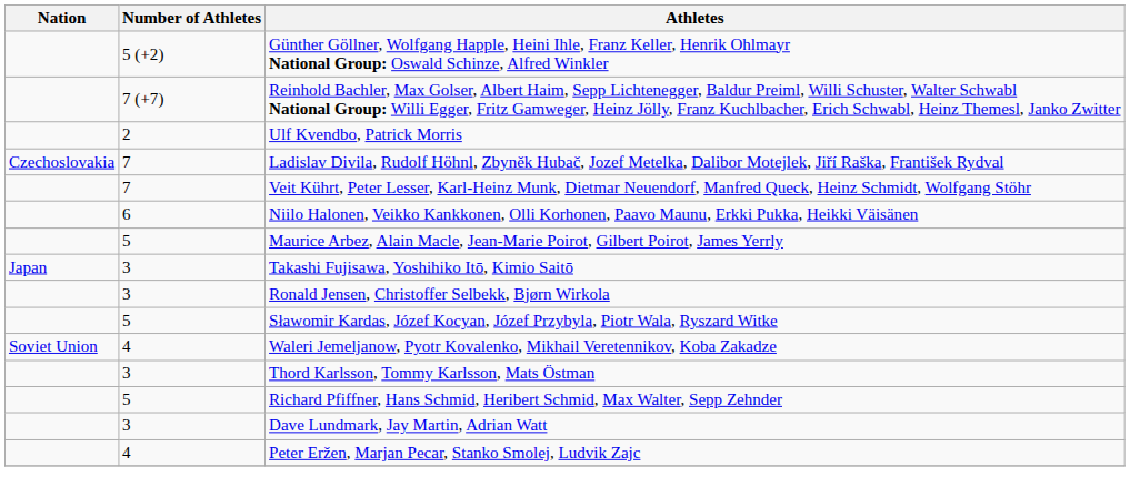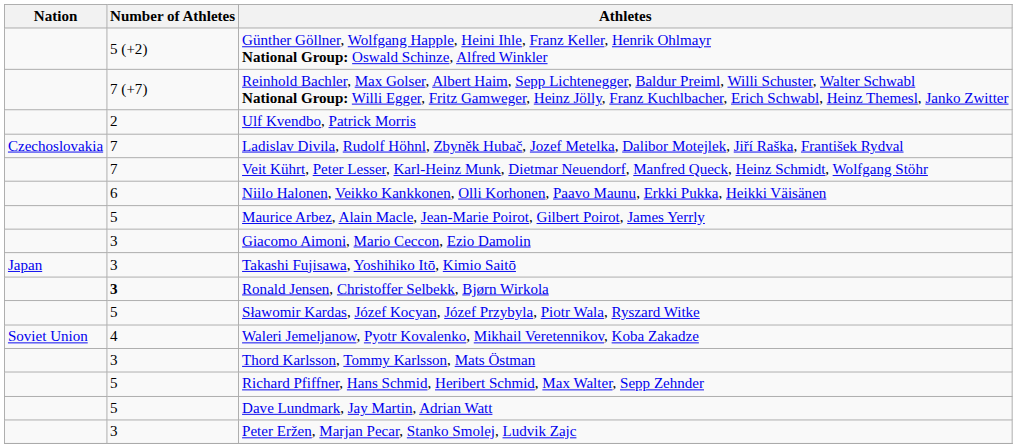+ row: 3 | Giacomo Aimoni, Mario Ceccon, Ezio Damolin
Ronald Jensen, Christoffer Selbekk, Bjørn Wirkola | Number of Athletes: normal -> bold
Dave Lundmark, Jay Martin, Adrian Watt | Number of Athletes: 3 -> 5
Peter Eržen, Marjan Pecar, Stanko Smolej, Ludvik Zajc | Number of Athletes: 4 -> 3
